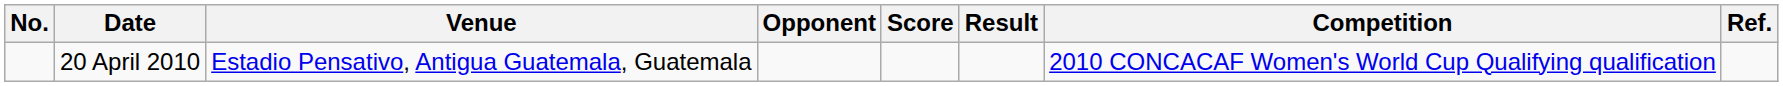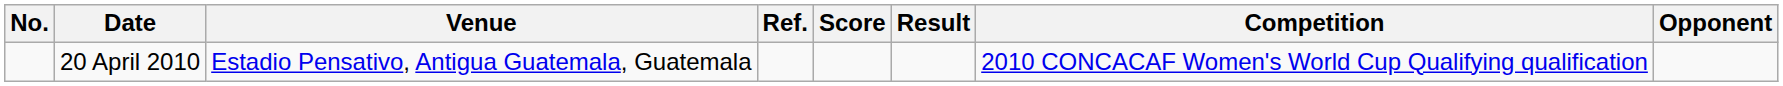columns swapped: Opponent <-> Ref.
